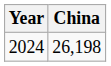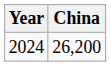2024 | China: 26,198 -> 26,200
